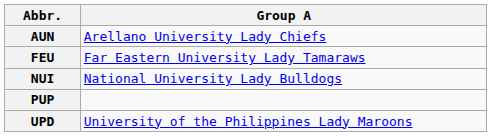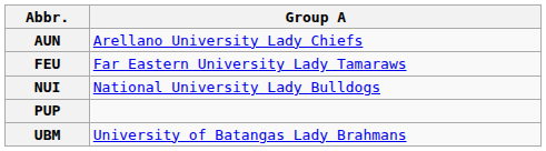+ row: UBM | University of Batangas Lady Brahmans
- row: UPD | University of the Philippines Lady Maroons
